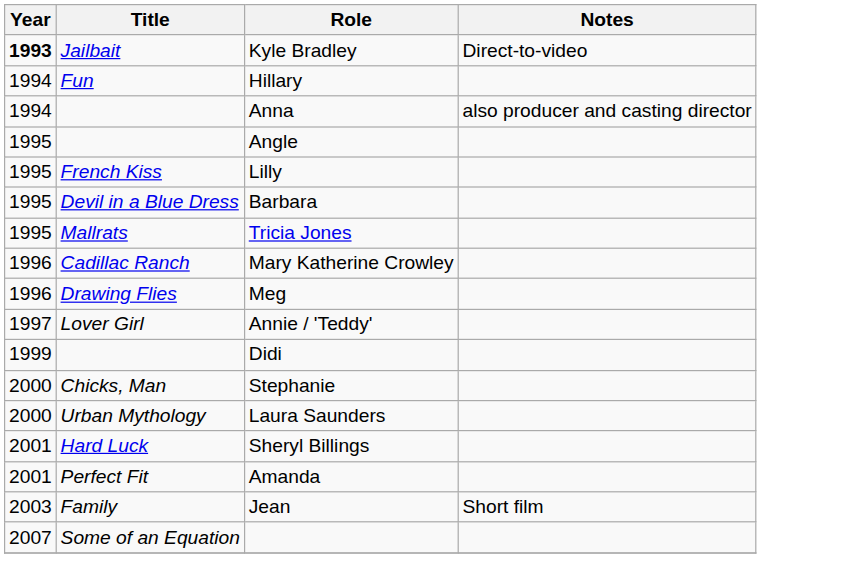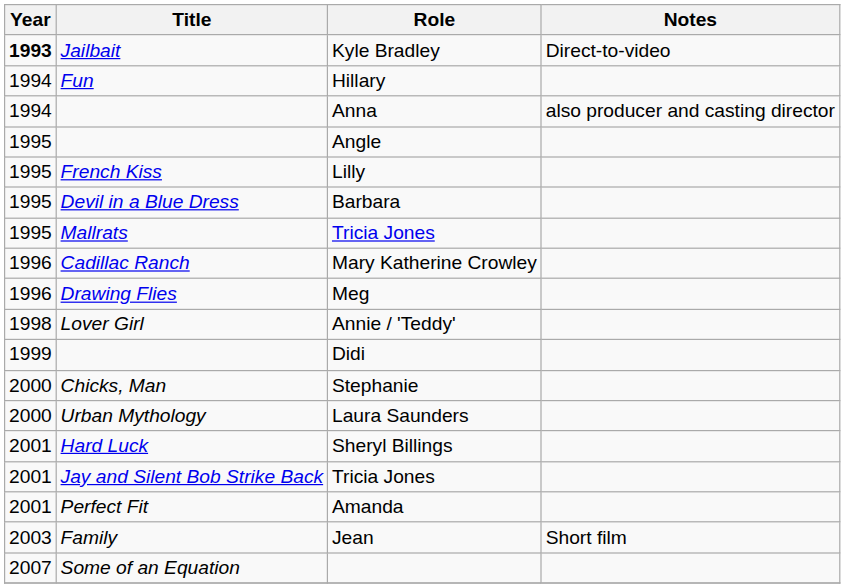Annie / 'Teddy' | Year: 1997 -> 1998
+ row: 2001 | Jay and Silent Bob Strike Back | Tricia Jones
